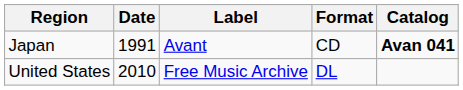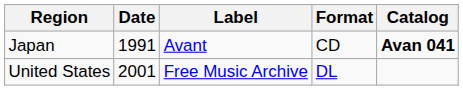United States | Date: 2010 -> 2001
